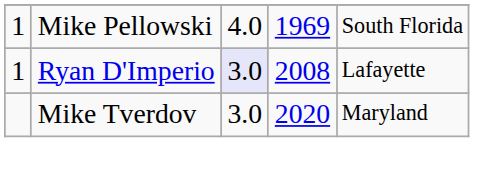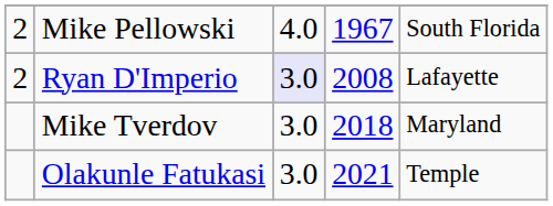Mike Pellowski | column 1: 1 -> 2
Mike Pellowski | column 4: 1969 -> 1967
Ryan D'Imperio | column 1: 1 -> 2
Mike Tverdov | column 4: 2020 -> 2018
+ row: Olakunle Fatukasi | 3.0 | 2021 | Temple
